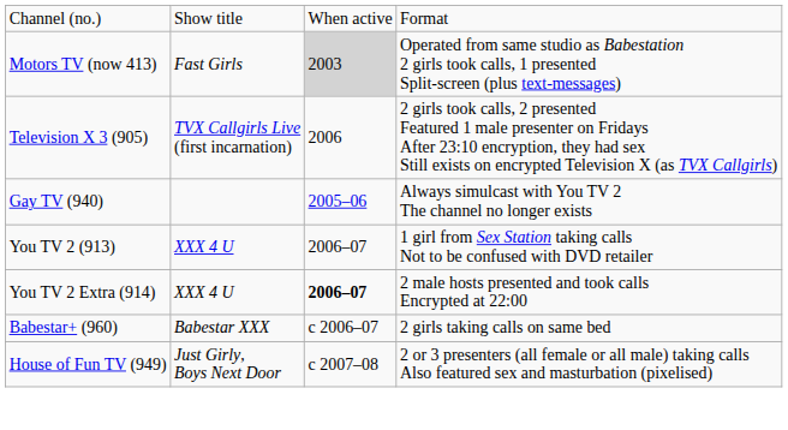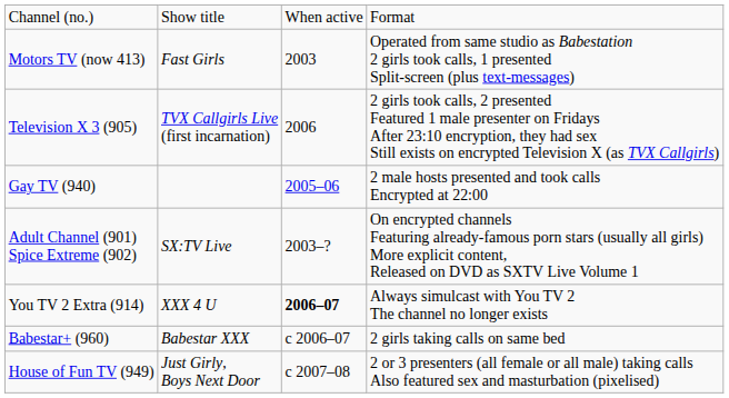Motors TV (now 413) | column 3: lightgrey background -> no background
Gay TV (940) | column 4: Always simulcast with You TV 2 The channel no longer exists -> 2 male hosts presented and took calls Encrypted at 22:00
+ row: Adult Channel (901) Spice Extreme (902) | SX:TV Live | 2003–? | On encrypted channels Featuring already-famous porn stars (usually all girls) More explicit content, Released on DVD as SXTV Live Volume 1
- row: You TV 2 (913) | XXX 4 U | 2006–07 | 1 girl from Sex Station taking calls Not to be confused with DVD retailer
You TV 2 Extra (914) | column 4: 2 male hosts presented and took calls Encrypted at 22:00 -> Always simulcast with You TV 2 The channel no longer exists
